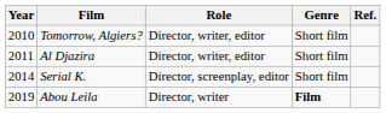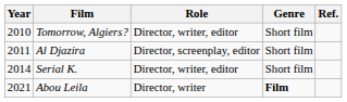Al Djazira | Role: Director, writer, editor -> Director, screenplay, editor
Serial K. | Role: Director, screenplay, editor -> Director, writer, editor
Abou Leila | Year: 2019 -> 2021
